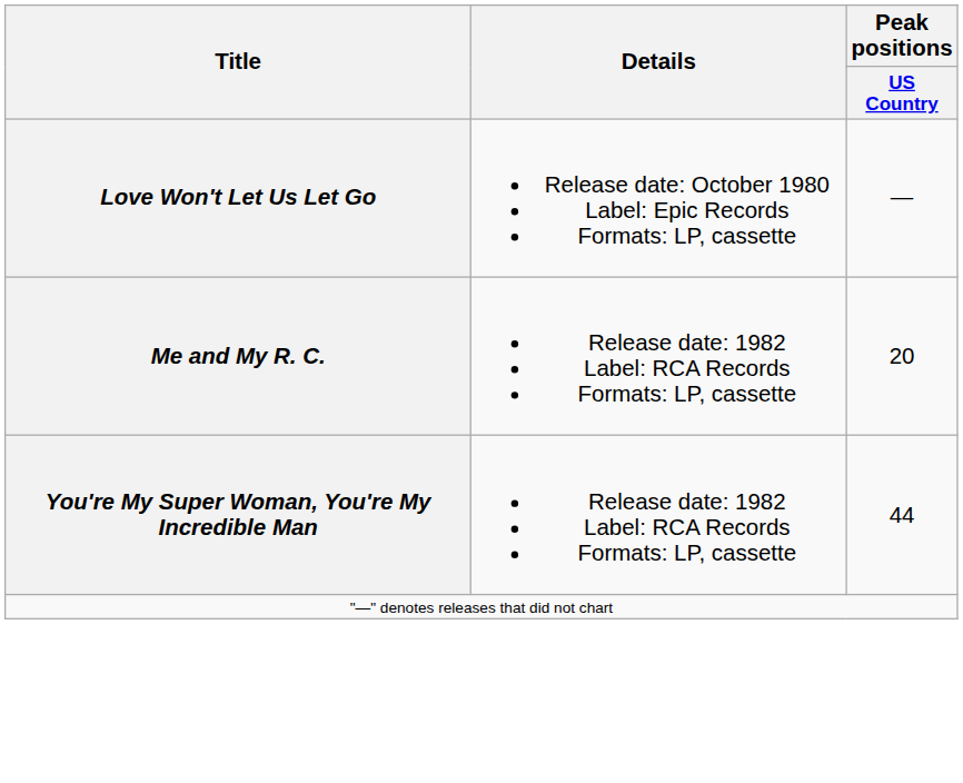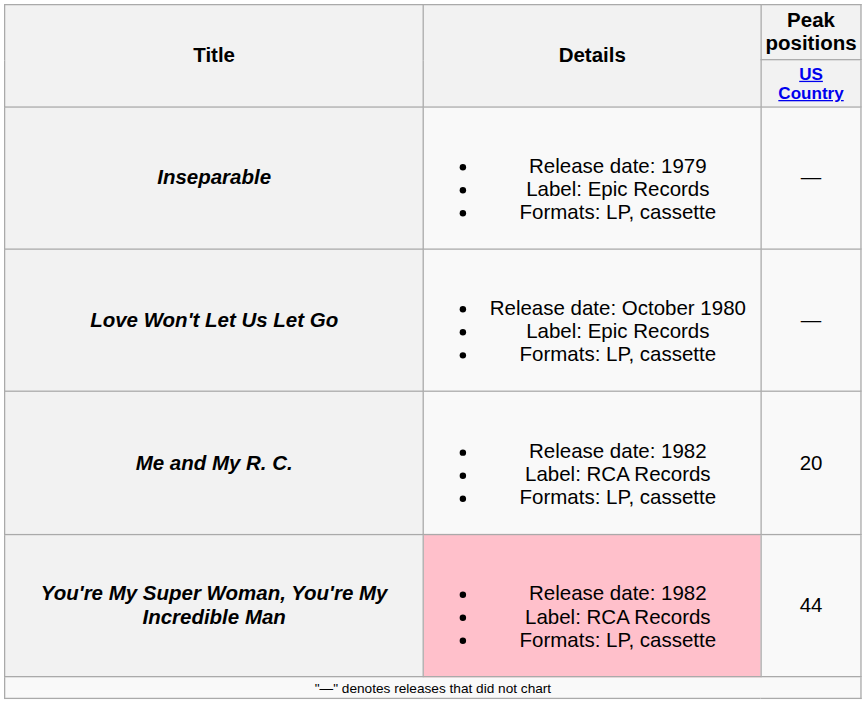+ row: Inseparable | Release date: 1979 Label: Epic Records Formats: LP, cassette | —
You're My Super Woman, You're My Incredible Man | Details: no background -> pink background
